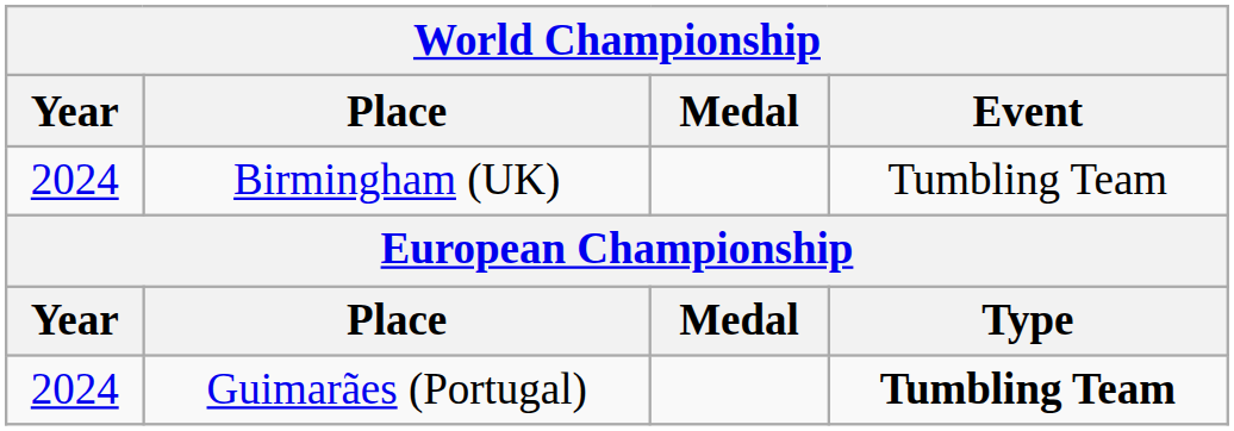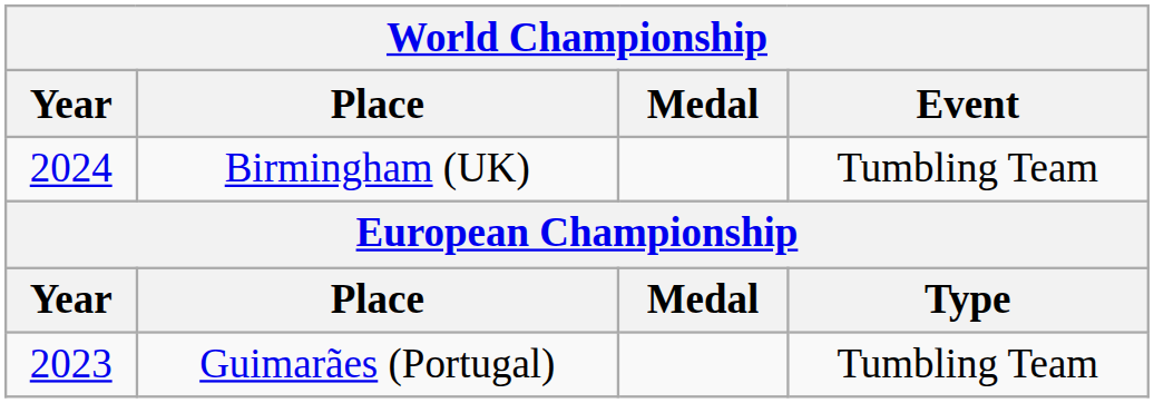Guimarães (Portugal) | Year: 2024 -> 2023
Guimarães (Portugal) | Event: bold -> normal
